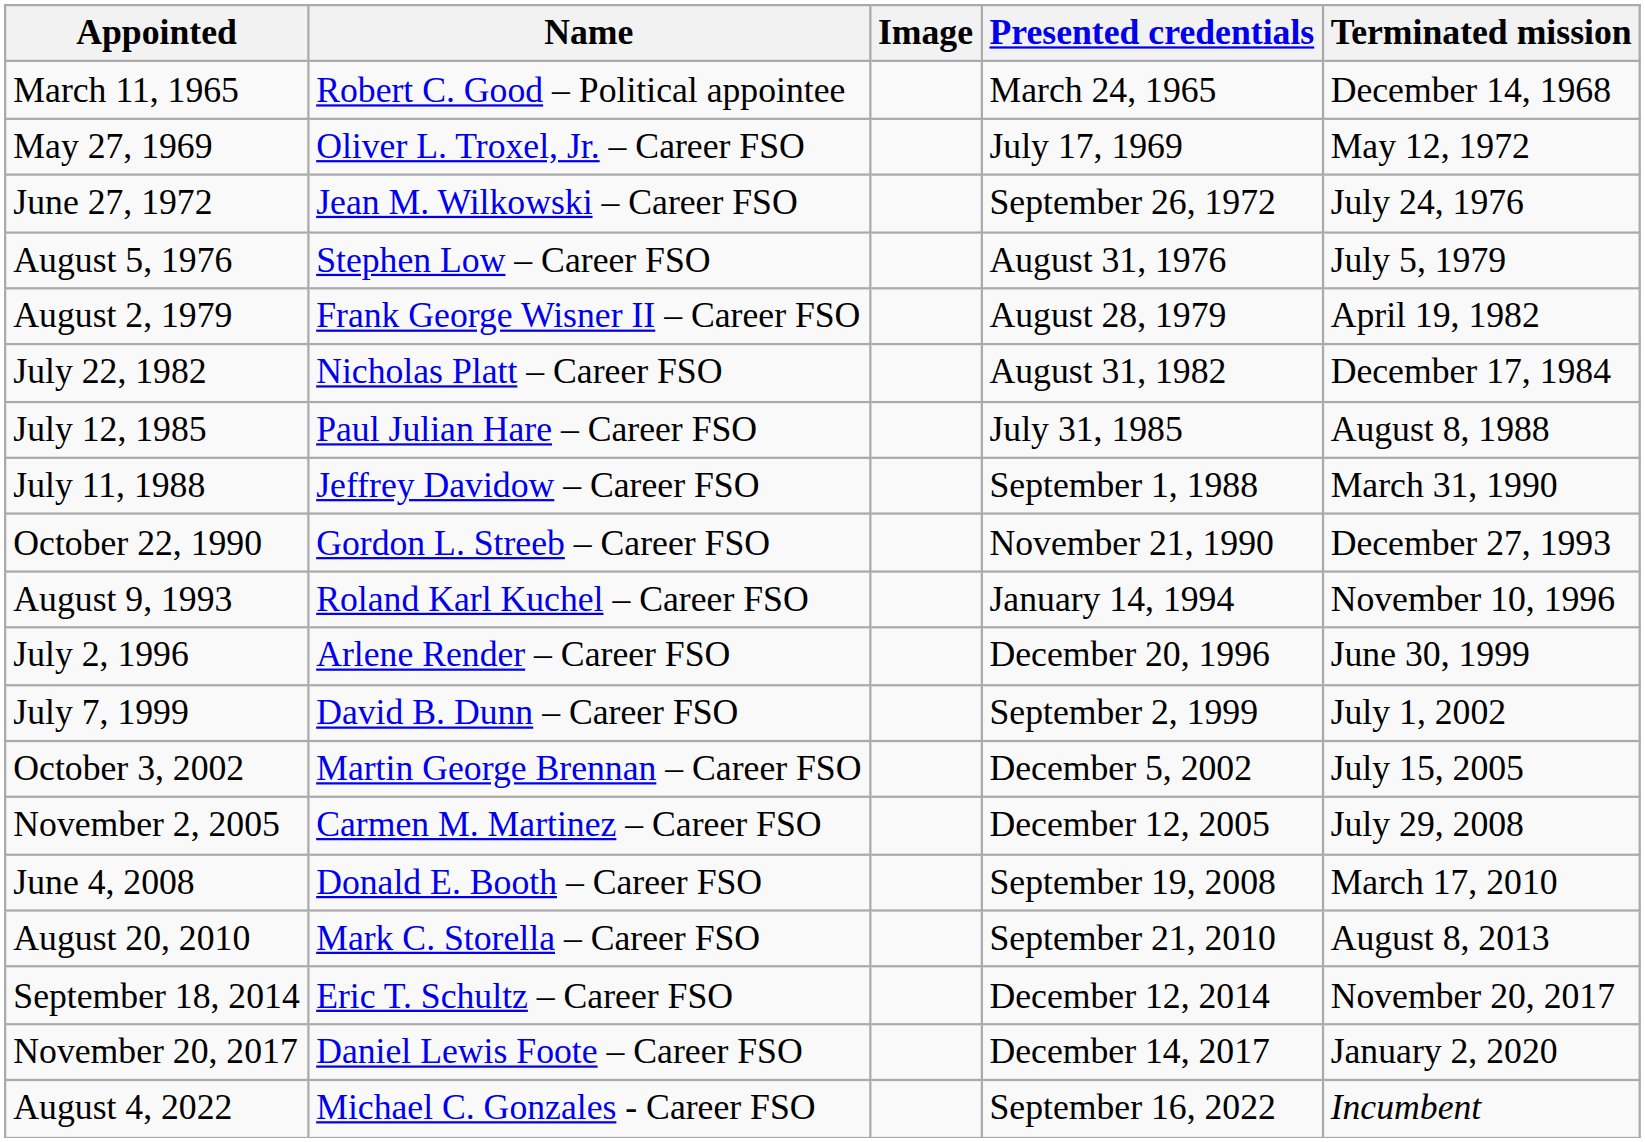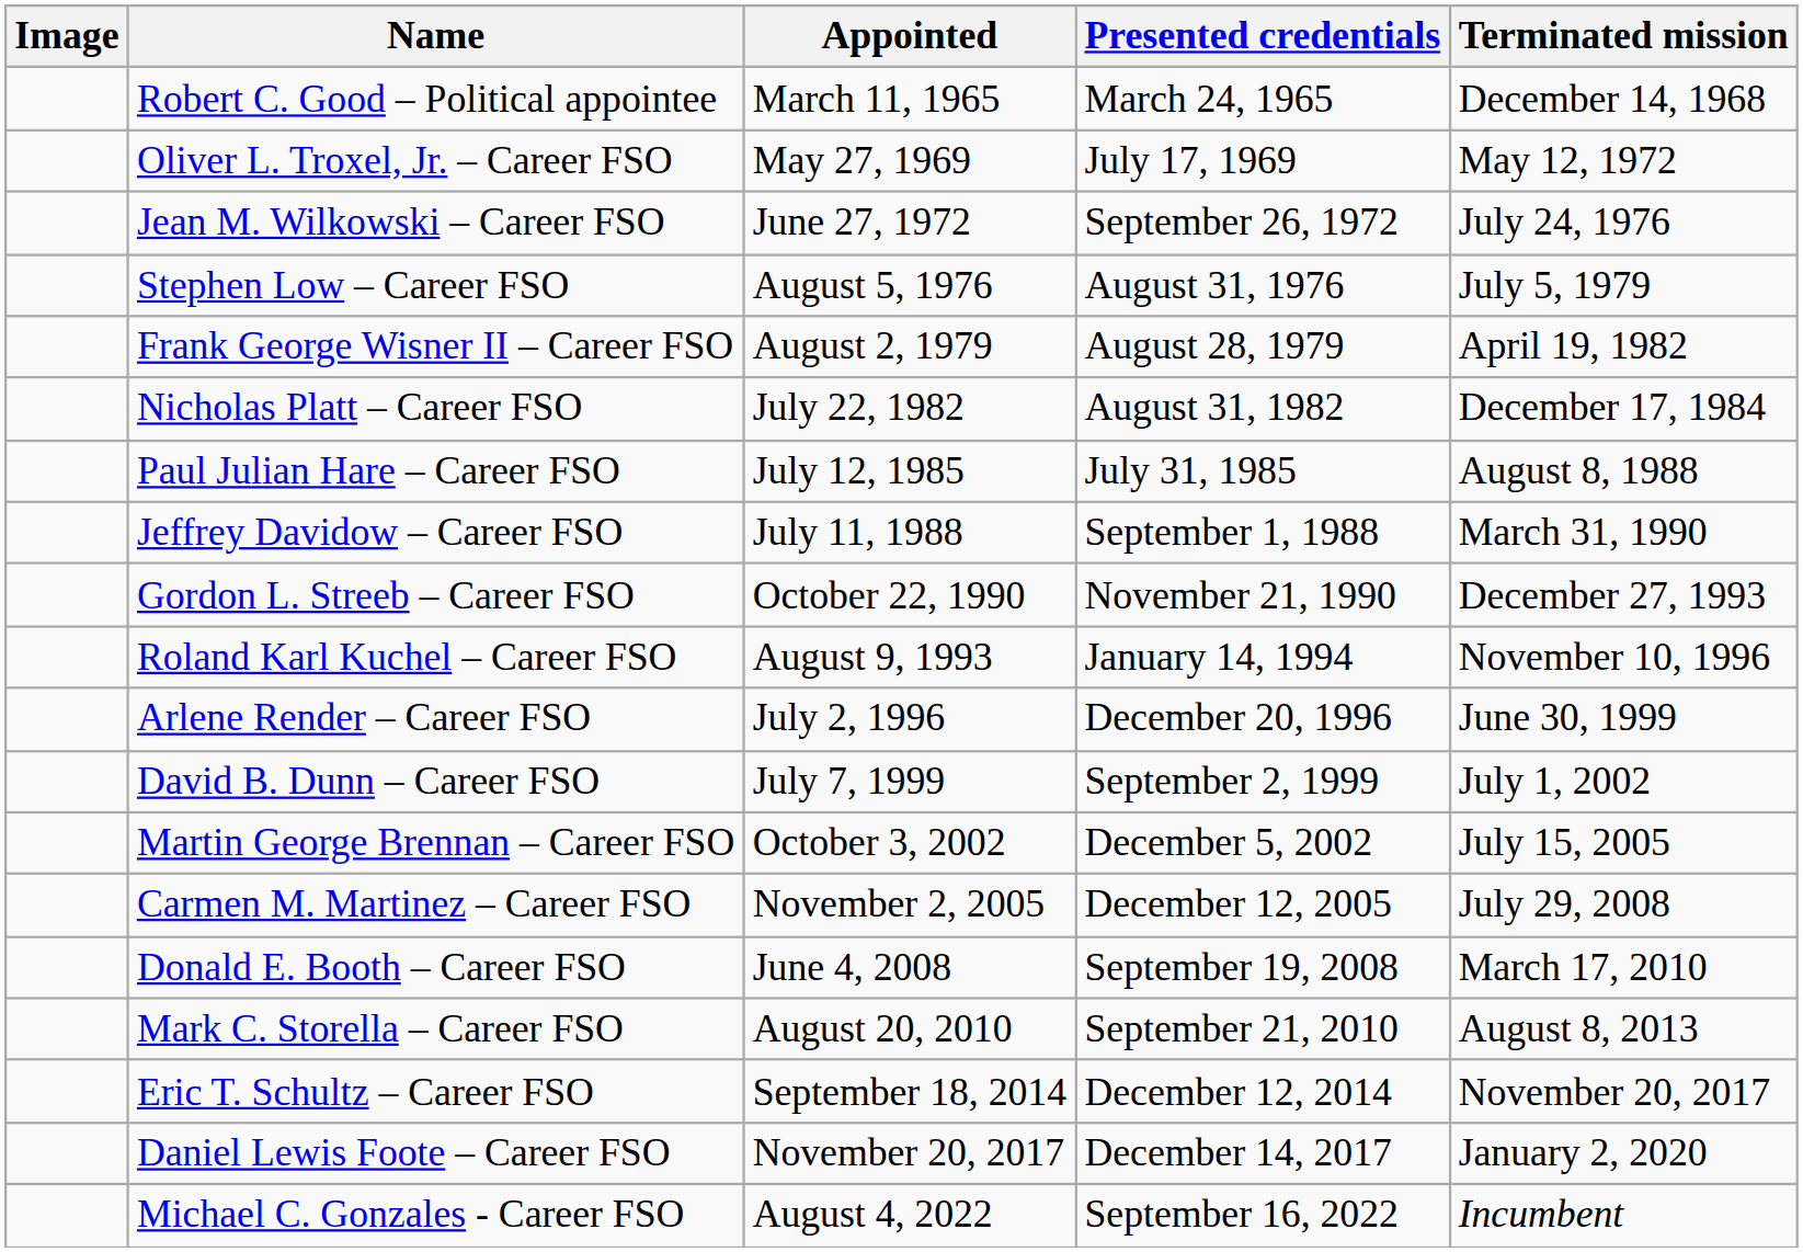columns swapped: Image <-> Appointed
